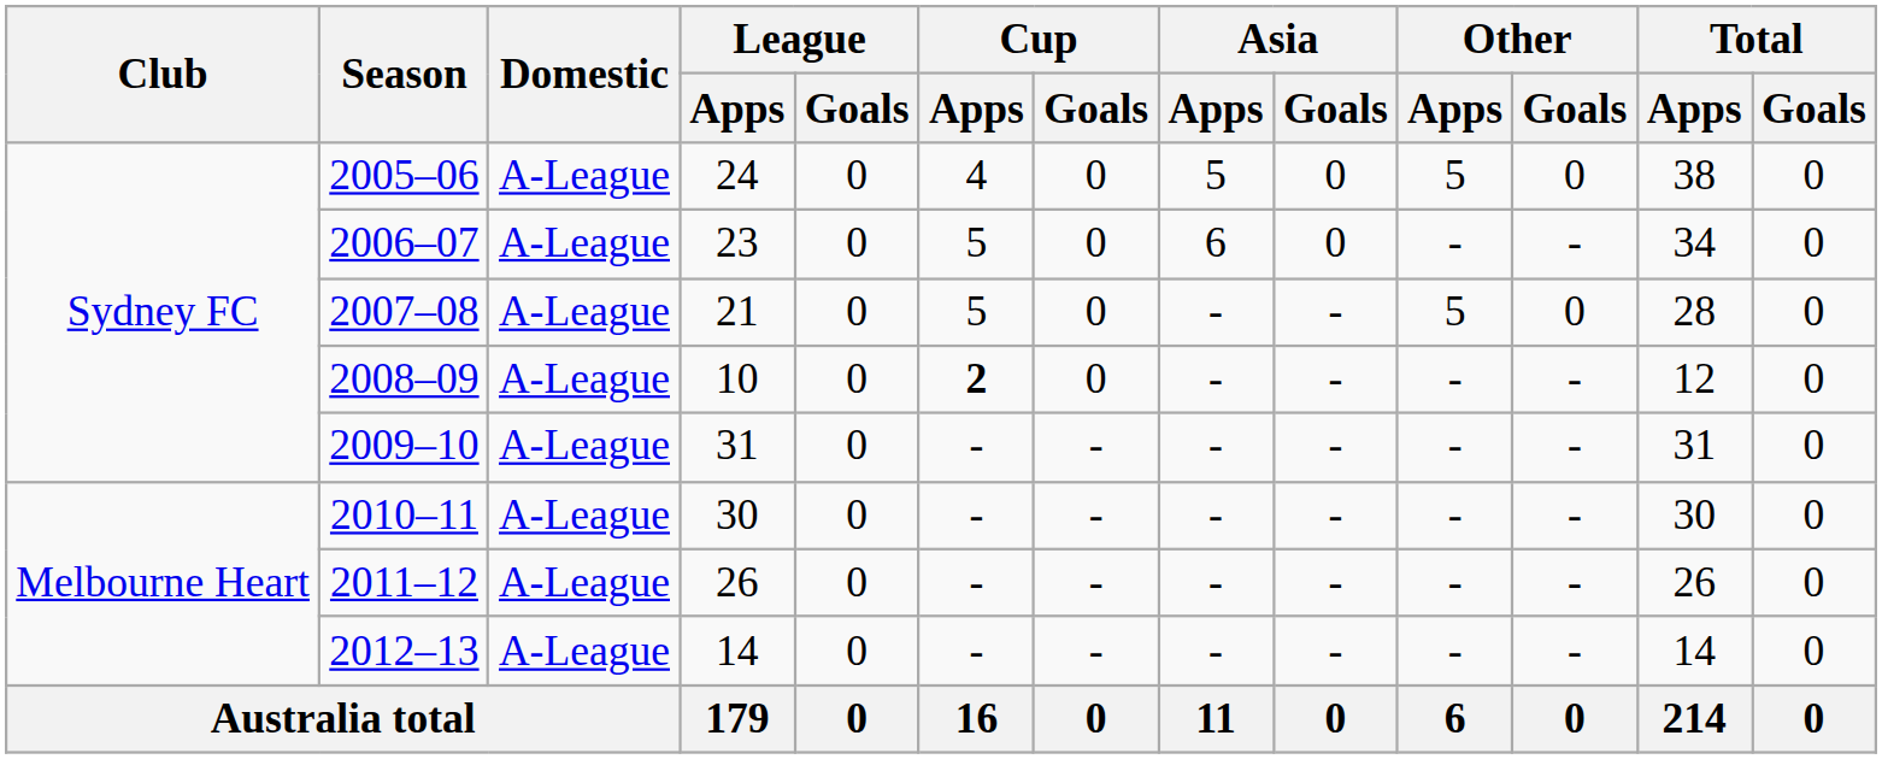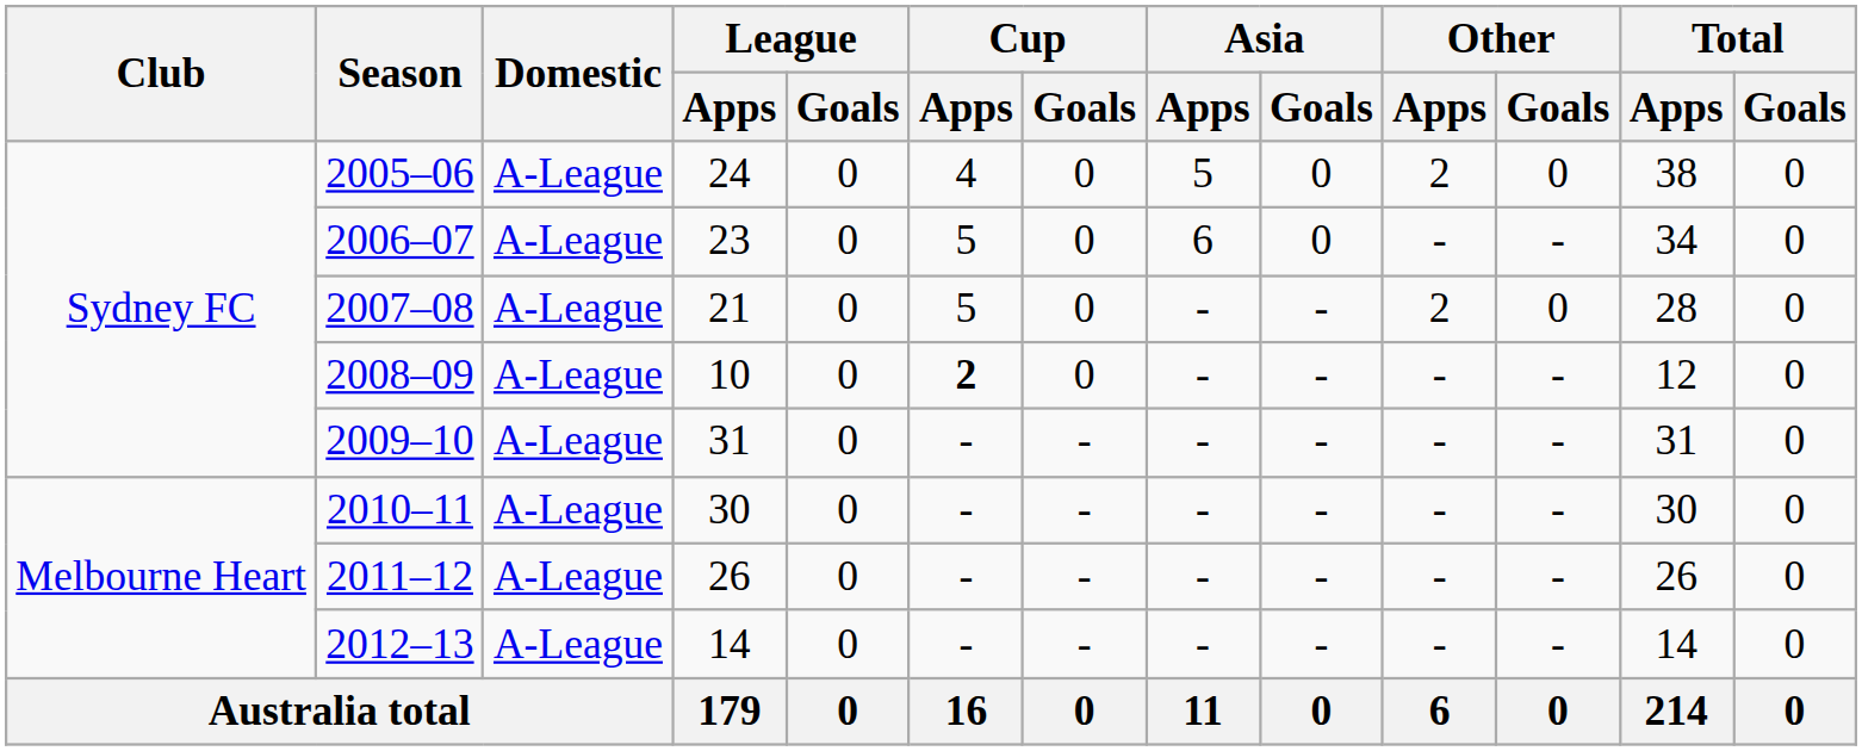2005–06 | Other / Apps: 5 -> 2
2007–08 | Other / Apps: 5 -> 2
